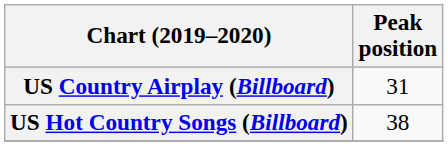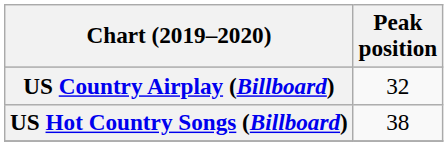US Country Airplay (Billboard) | Peak position: 31 -> 32
